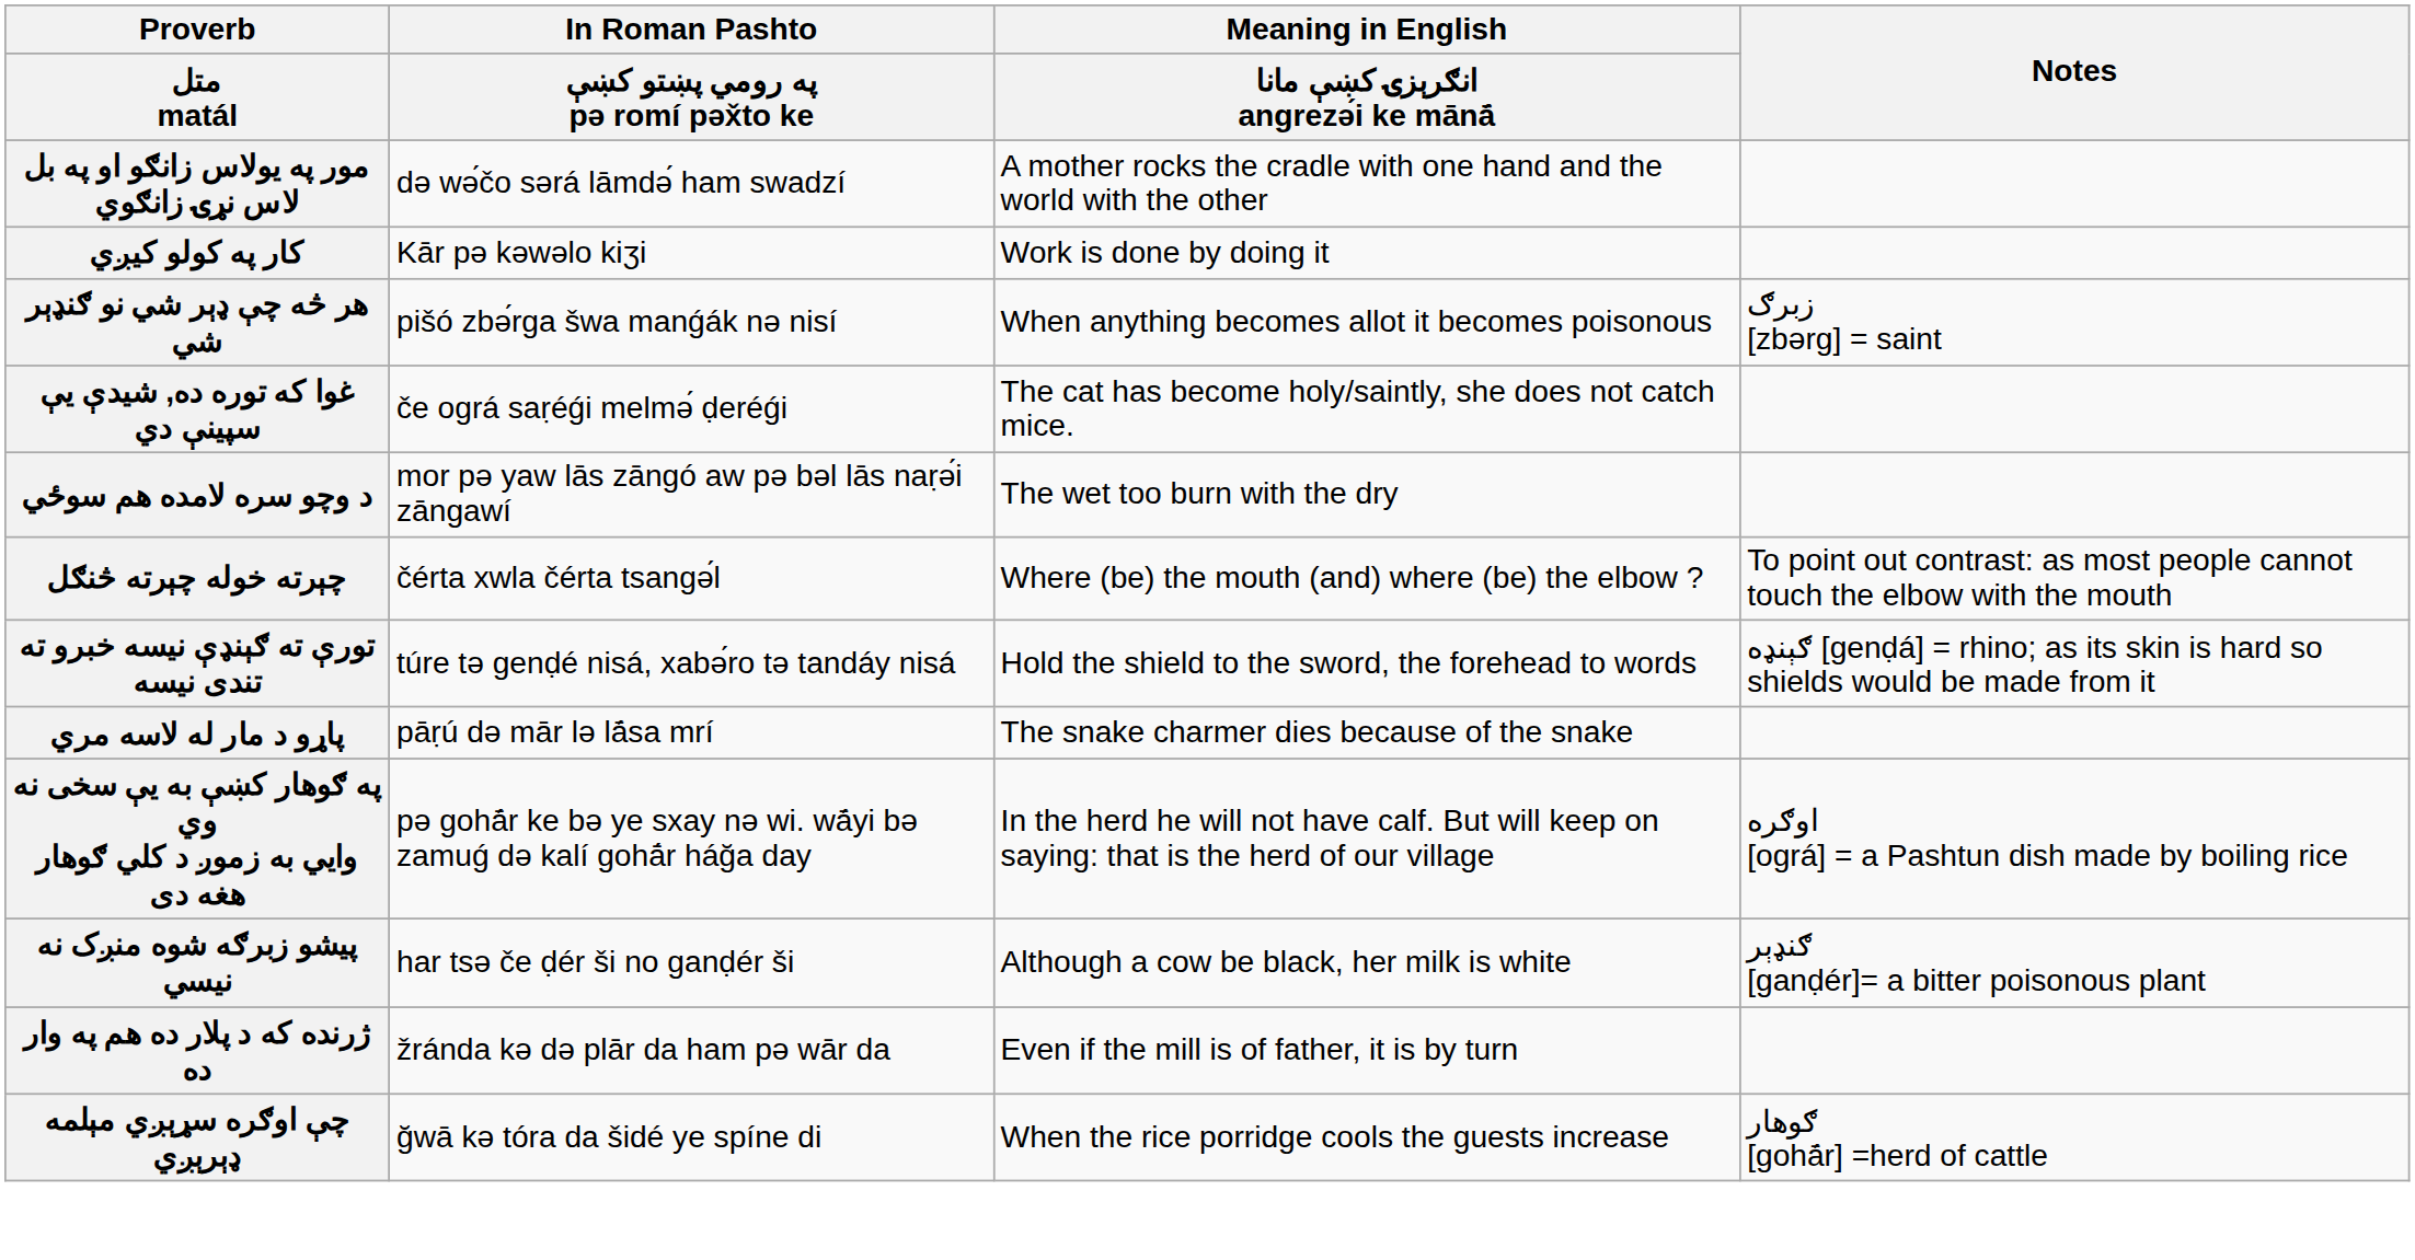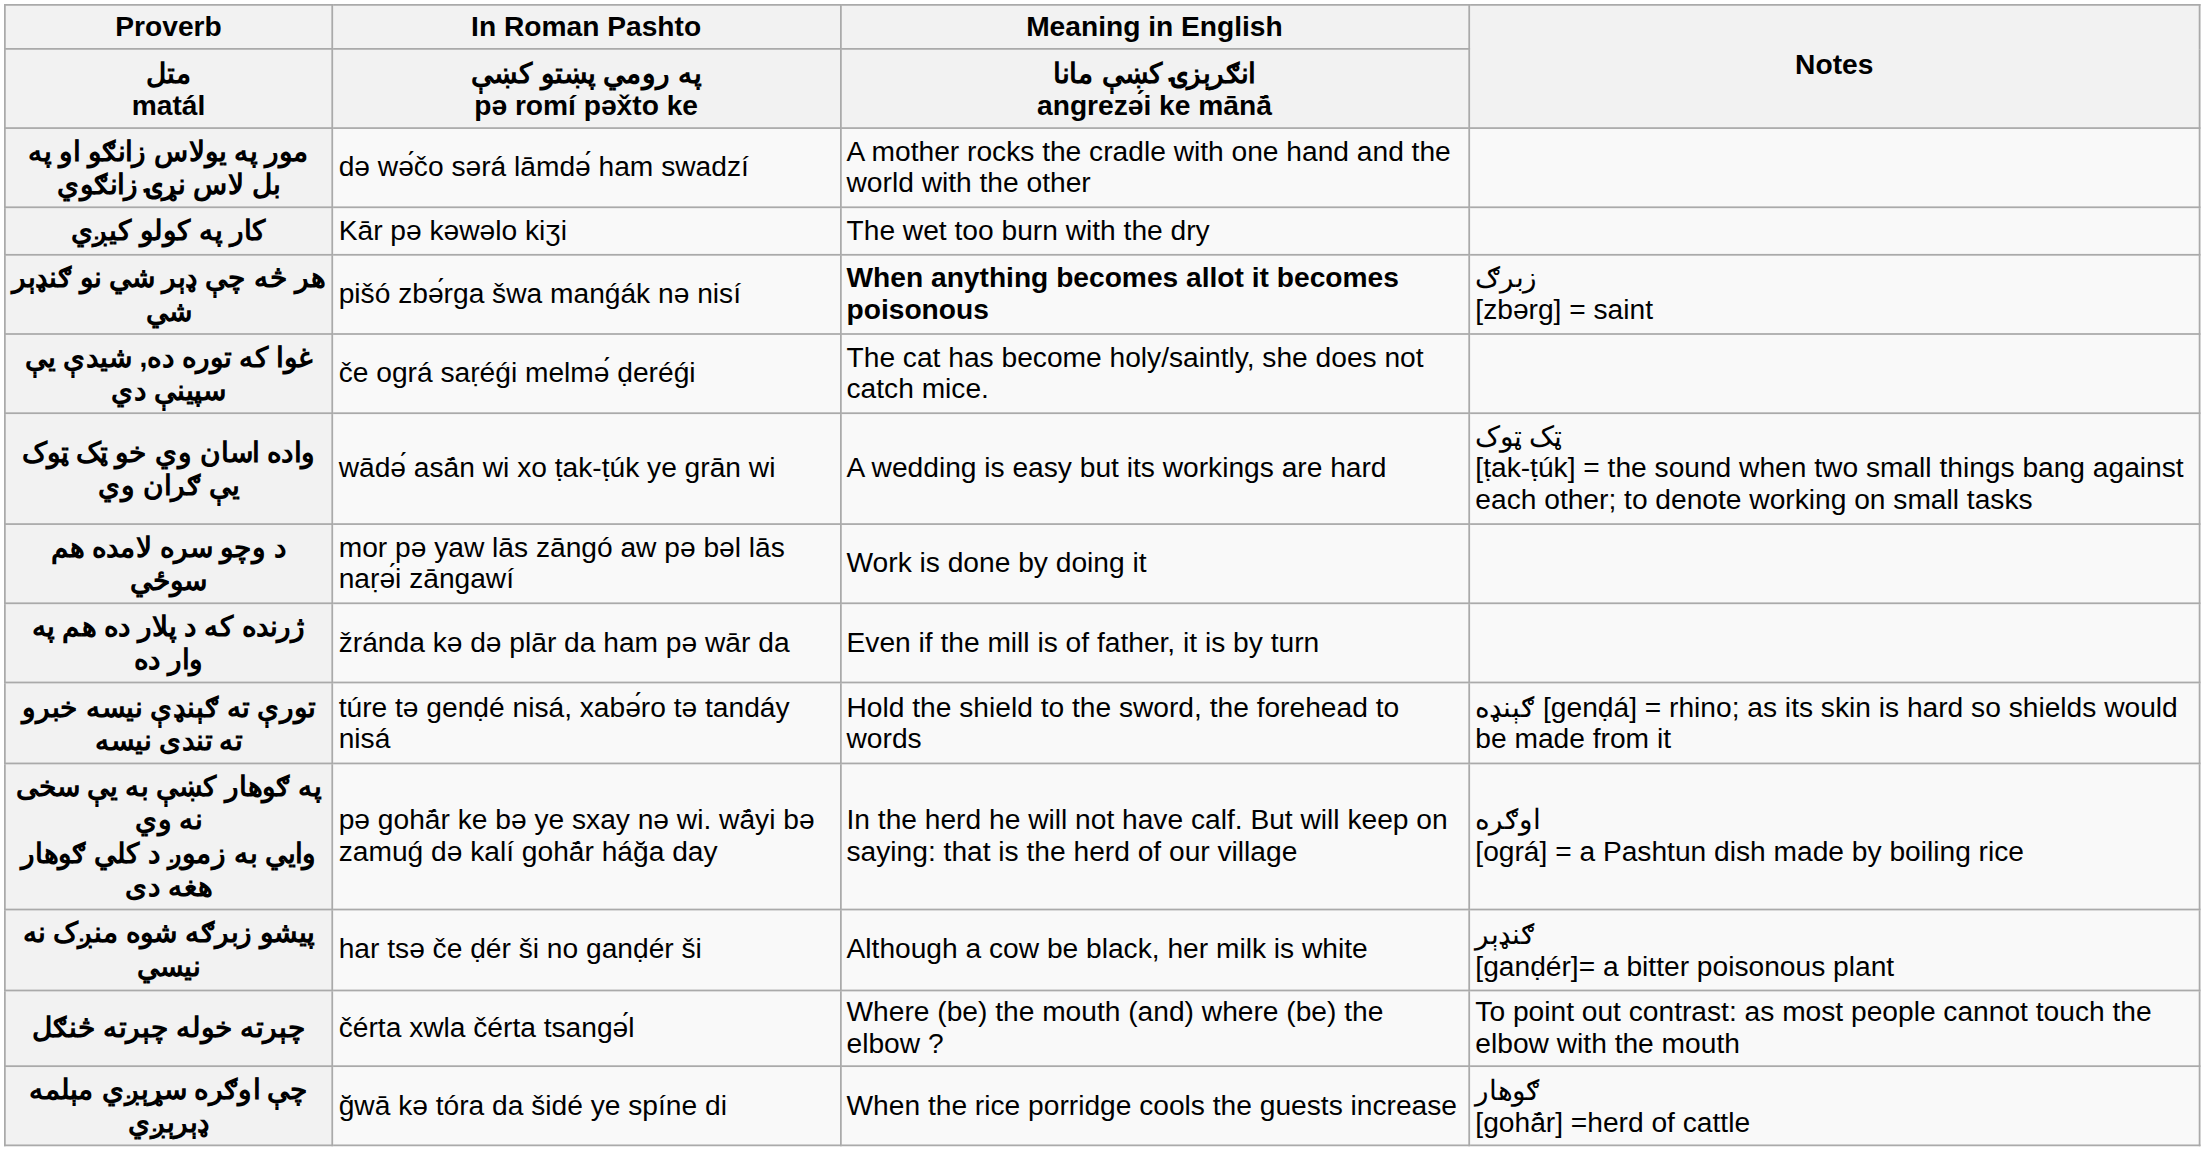کار په کولو کیږي | Meaning in English / انګرېزۍ کښې مانا angrezә́i ke mānā́: Work is done by doing it -> The wet too burn with the dry
هر څه چې ډېر شي نو ګنډېر شي | Meaning in English / انګرېزۍ کښې مانا angrezә́i ke mānā́: normal -> bold
+ row: واده اسان وي خو ټک ټوک يې ګران وي | wādә́ asā́n wi xo ṭak-ṭúk ye grān wi | A wedding is easy but its workings are hard | ټک ټوک [ṭak-ṭúk] = the sound when two small things bang against each other; to denote working on small tasks
د وچو سره لامده هم سوځي | Meaning in English / انګرېزۍ کښې مانا angrezә́i ke mānā́: The wet too burn with the dry -> Work is done by doing it
rows swapped: ژرنده که د پلار ده هم په وار ده <-> چېرته خوله چېرته څنګل
- row: پاړو د مار له لاسه مري | pāṛú dә mār lə lā́sa mrí | The snake charmer dies because of the snake
